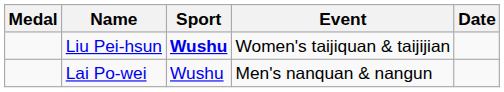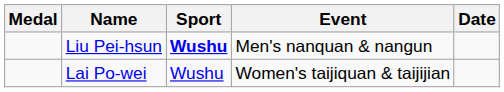Liu Pei-hsun | Event: Women's taijiquan & taijijian -> Men's nanquan & nangun
Lai Po-wei | Event: Men's nanquan & nangun -> Women's taijiquan & taijijian
